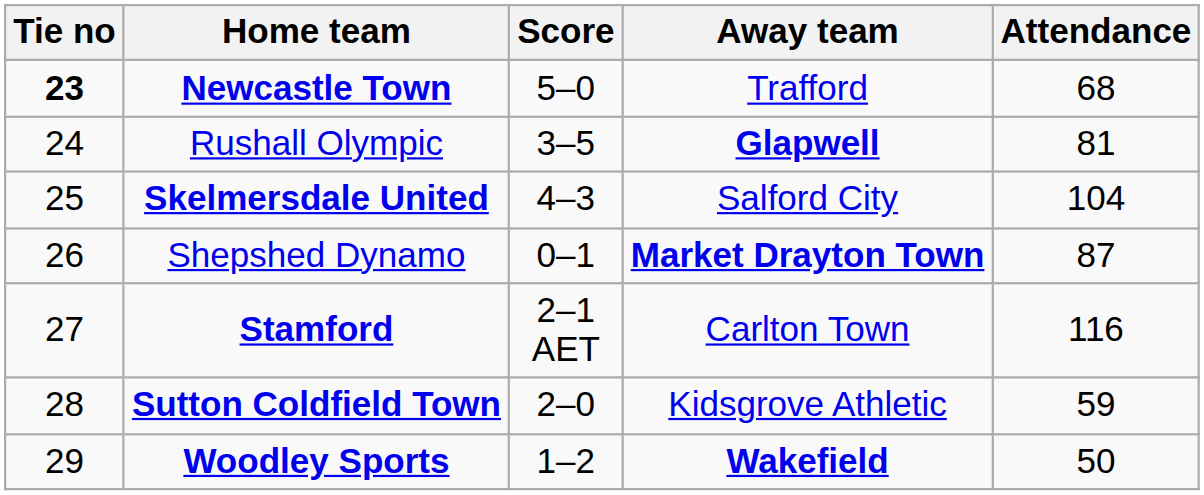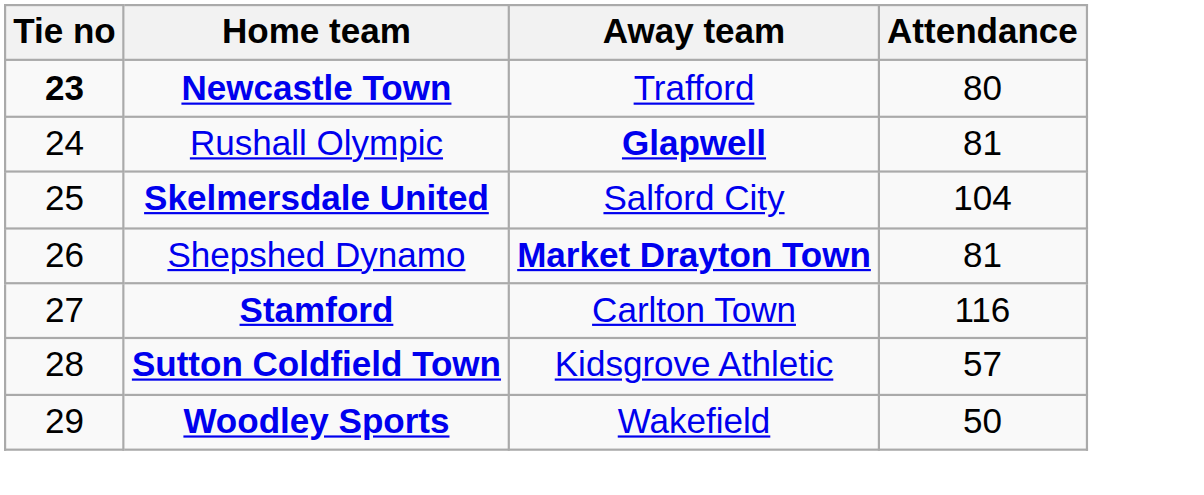- column: Score | 5–0 | 3–5 | 4–3 | 0–1 | 2–1 AET | 2–0 | 1–2
Newcastle Town | Attendance: 68 -> 80
Shepshed Dynamo | Attendance: 87 -> 81
Sutton Coldfield Town | Attendance: 59 -> 57
Woodley Sports | Away team: bold -> normal
